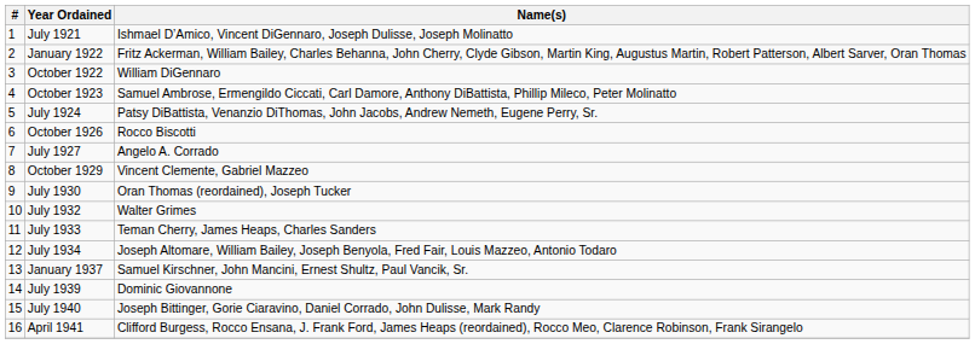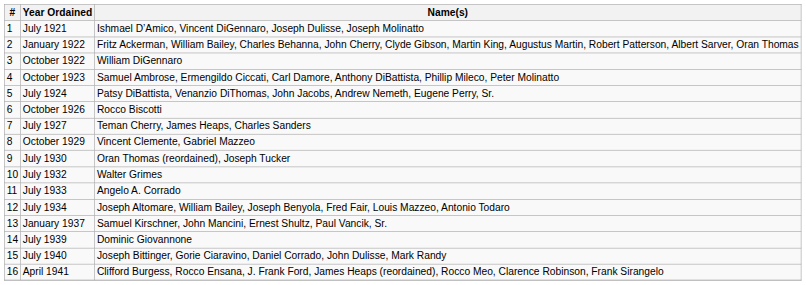July 1927 | Name(s): Angelo A. Corrado -> Teman Cherry, James Heaps, Charles Sanders
July 1933 | Name(s): Teman Cherry, James Heaps, Charles Sanders -> Angelo A. Corrado
